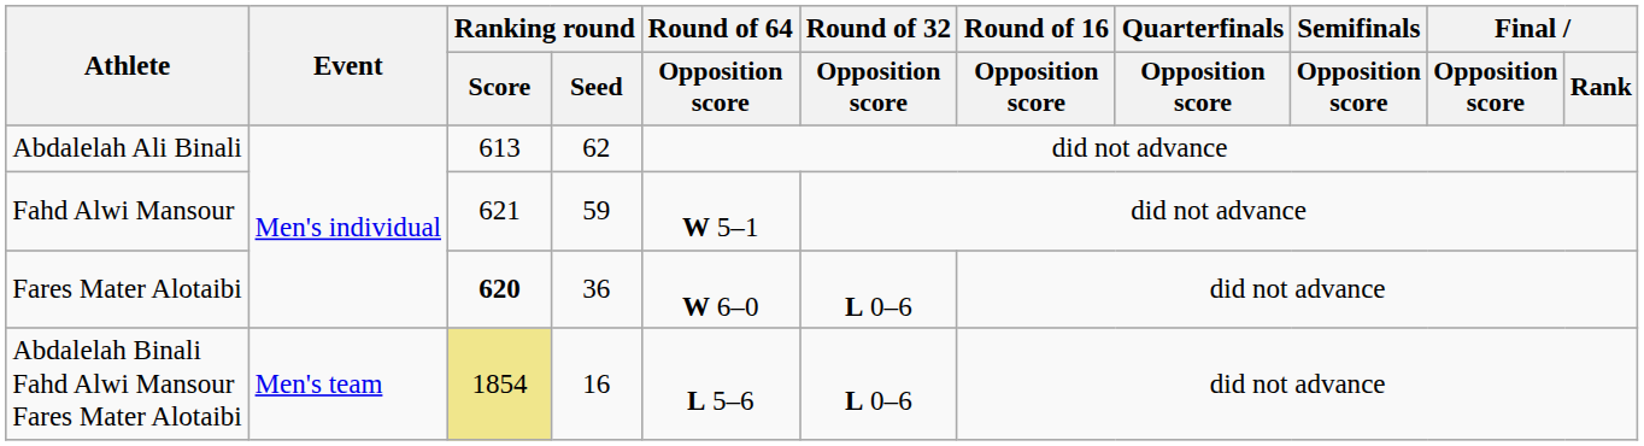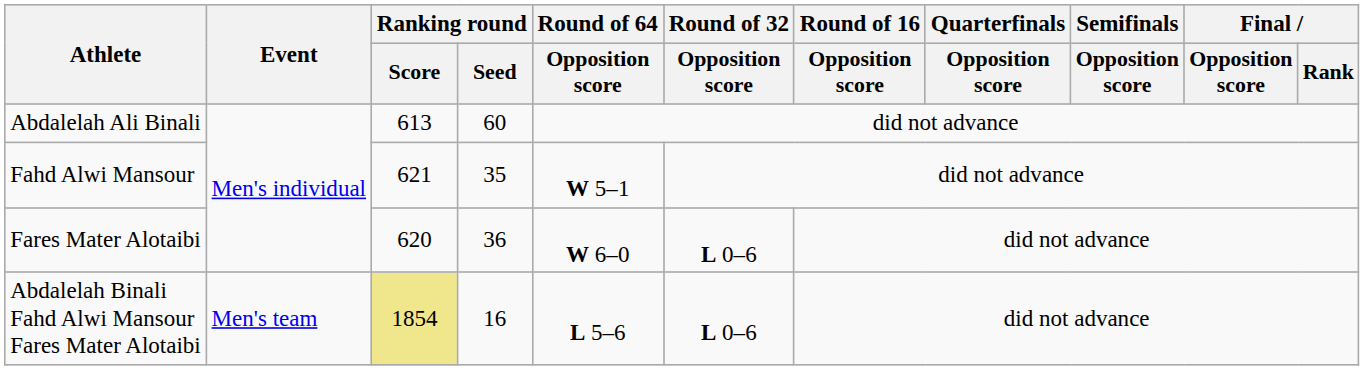Abdalelah Ali Binali | Ranking round / Seed: 62 -> 60
Fahd Alwi Mansour | Ranking round / Seed: 59 -> 35
Fares Mater Alotaibi | Ranking round / Score: bold -> normal
